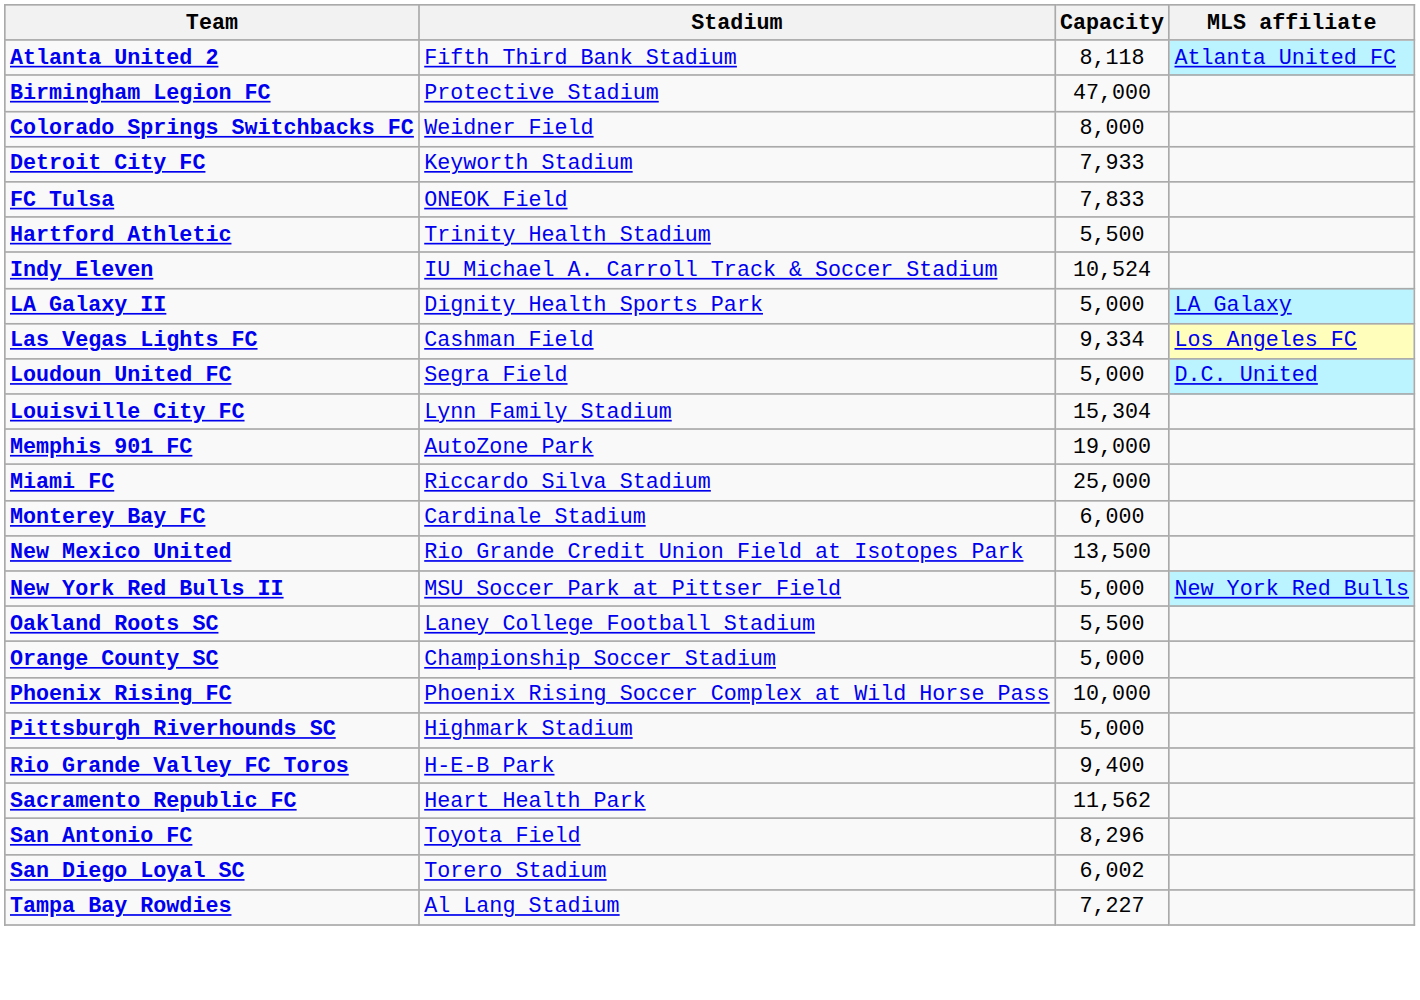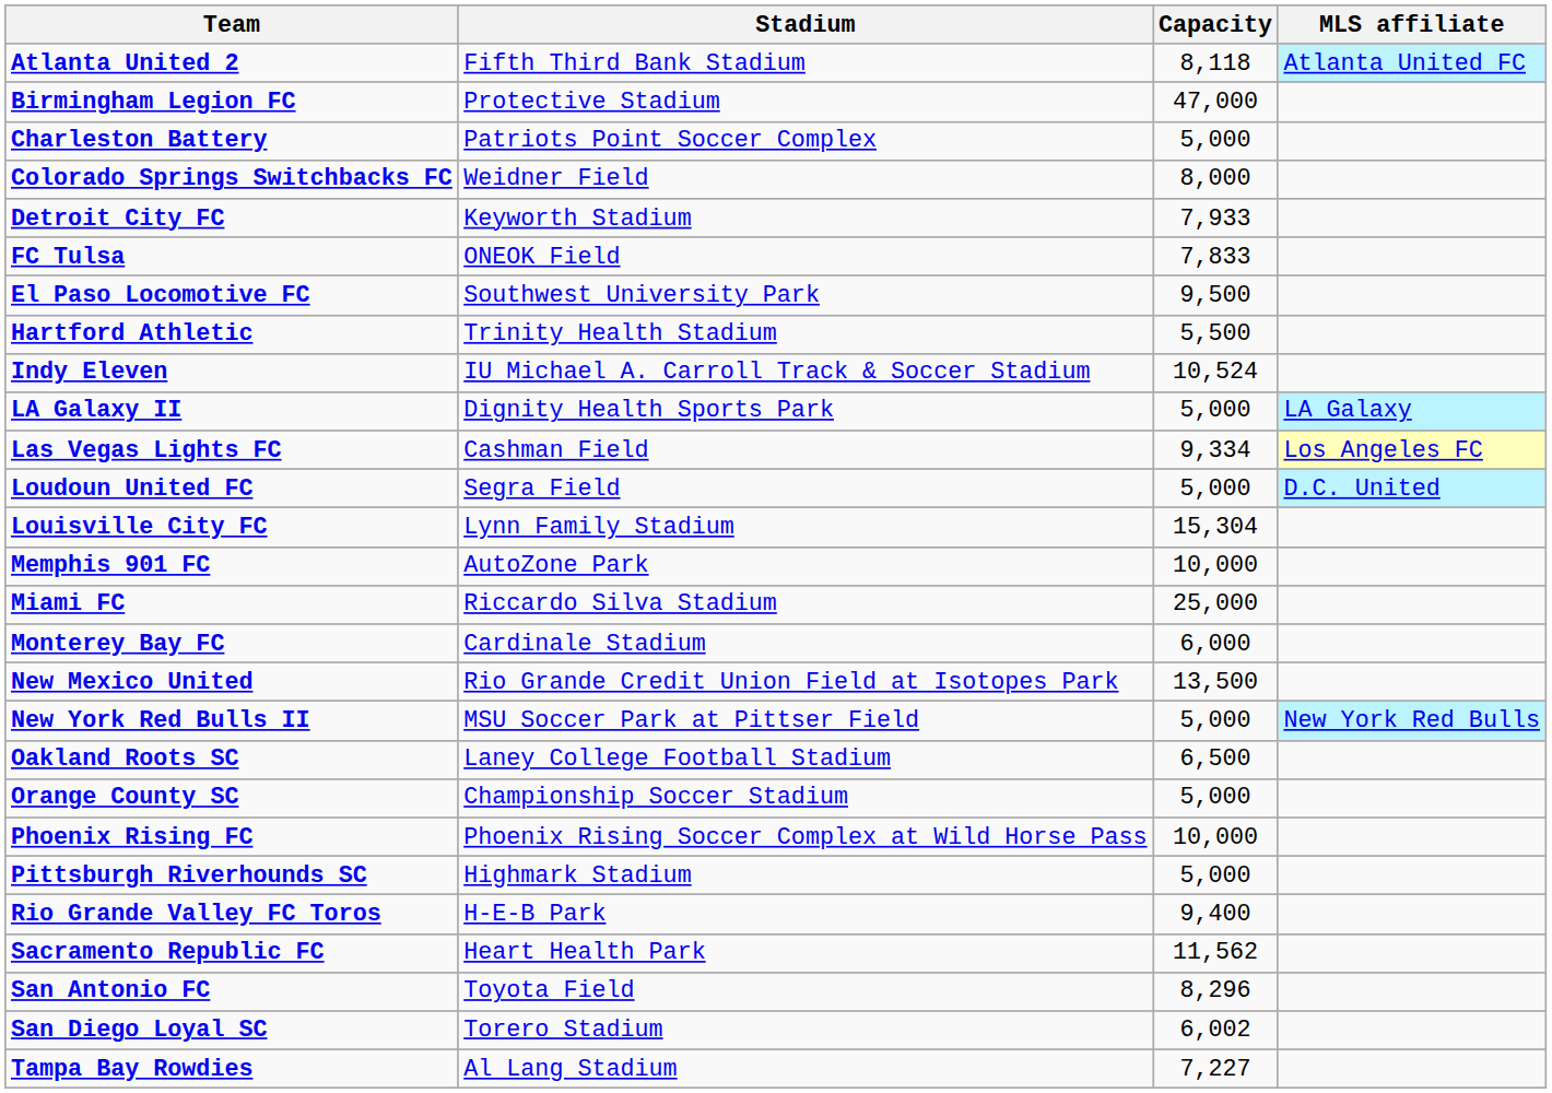+ row: Charleston Battery | Patriots Point Soccer Complex | 5,000
+ row: El Paso Locomotive FC | Southwest University Park | 9,500
Memphis 901 FC | Capacity: 19,000 -> 10,000
Oakland Roots SC | Capacity: 5,500 -> 6,500
